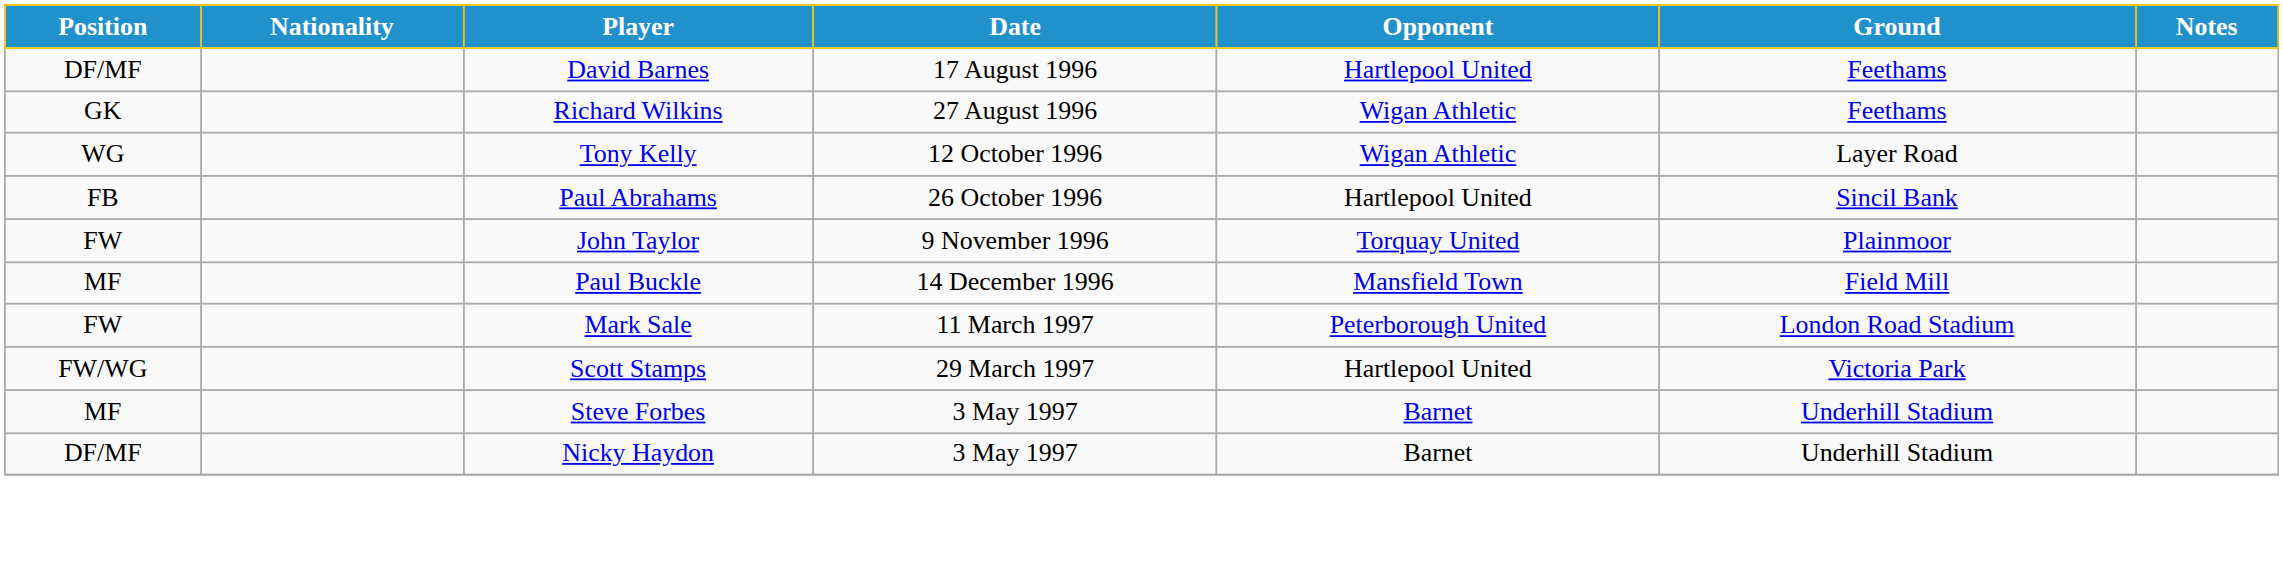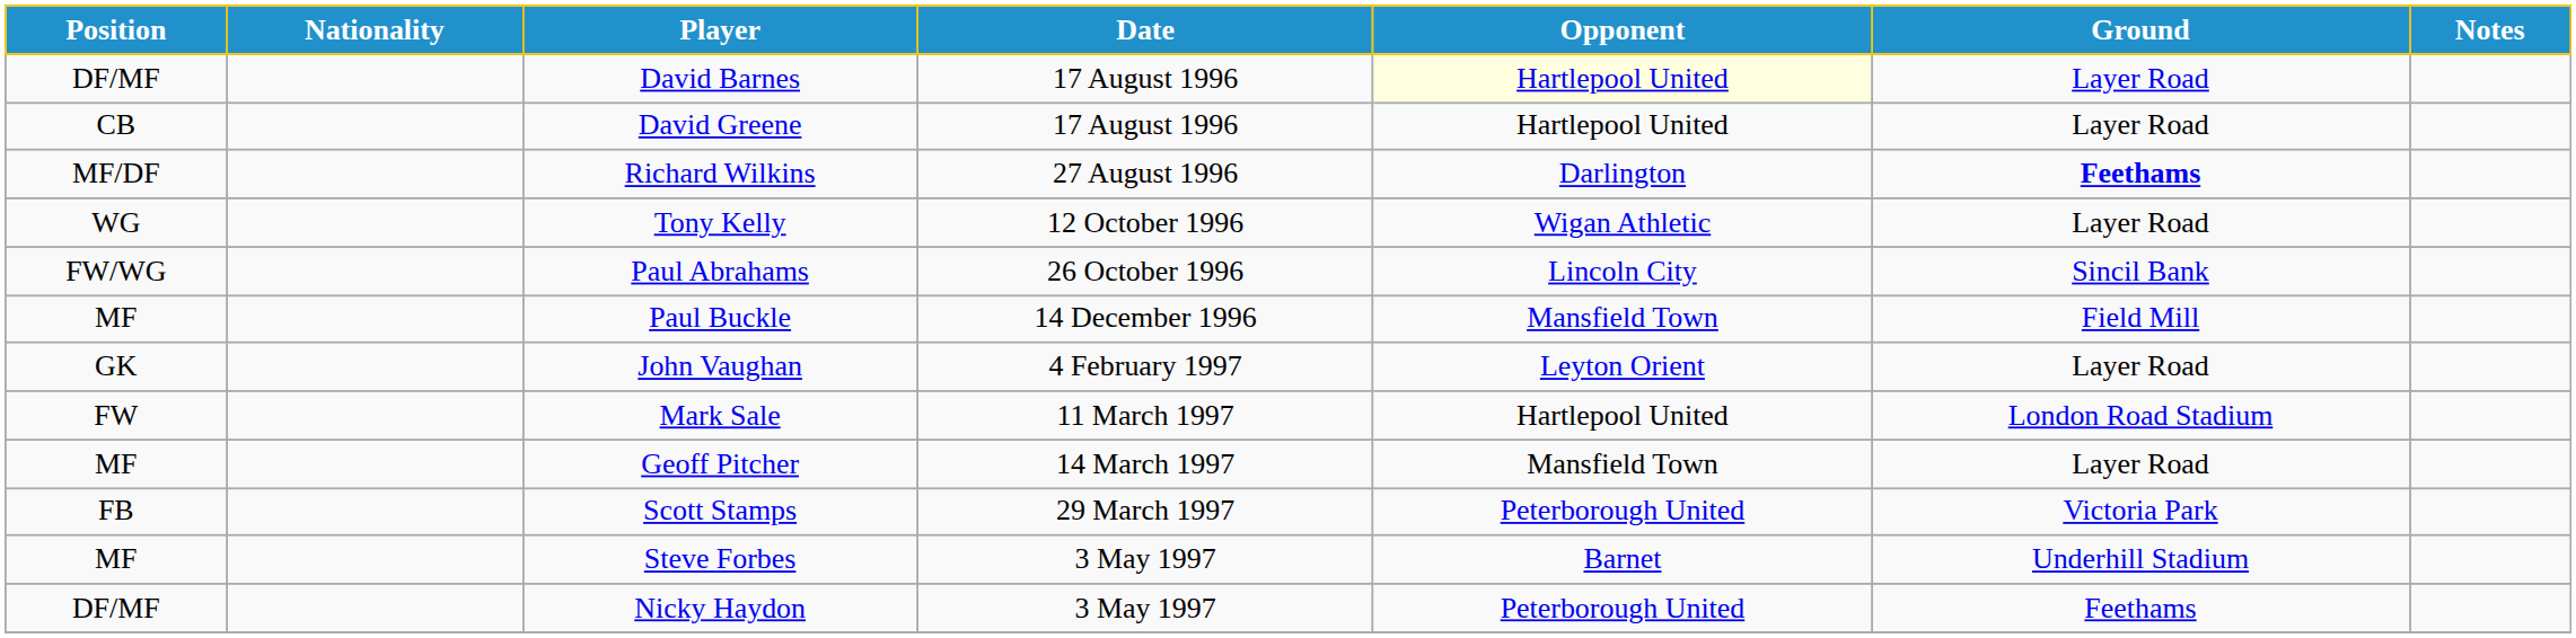David Barnes | Opponent: no background -> lightyellow background
David Barnes | Ground: Feethams -> Layer Road
+ row: CB | David Greene | 17 August 1996 | Hartlepool United | Layer Road
Richard Wilkins | Position: GK -> MF/DF
Richard Wilkins | Opponent: Wigan Athletic -> Darlington
Richard Wilkins | Ground: normal -> bold
Paul Abrahams | Position: FB -> FW/WG
Paul Abrahams | Opponent: Hartlepool United -> Lincoln City
- row: FW | John Taylor | 9 November 1996 | Torquay United | Plainmoor
+ row: GK | John Vaughan | 4 February 1997 | Leyton Orient | Layer Road
Mark Sale | Opponent: Peterborough United -> Hartlepool United
+ row: MF | Geoff Pitcher | 14 March 1997 | Mansfield Town | Layer Road
Scott Stamps | Position: FW/WG -> FB
Scott Stamps | Opponent: Hartlepool United -> Peterborough United
Nicky Haydon | Opponent: Barnet -> Peterborough United
Nicky Haydon | Ground: Underhill Stadium -> Feethams
